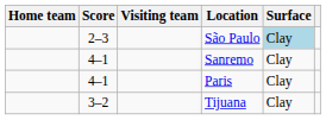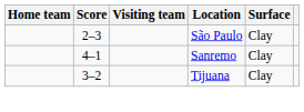São Paulo | Surface: lightblue background -> no background
- row: 4–1 | Paris | Clay
